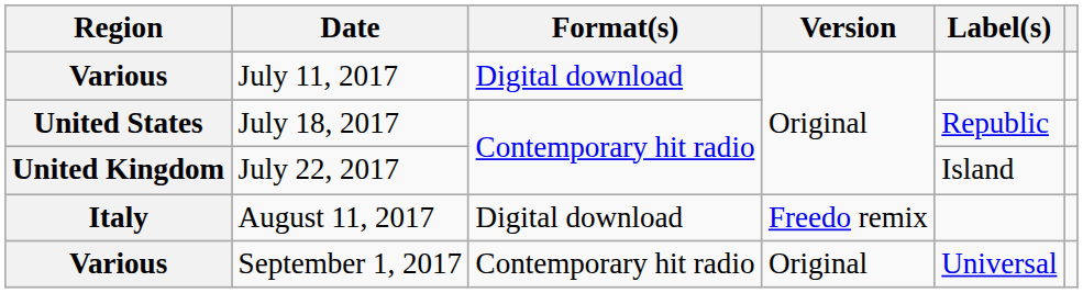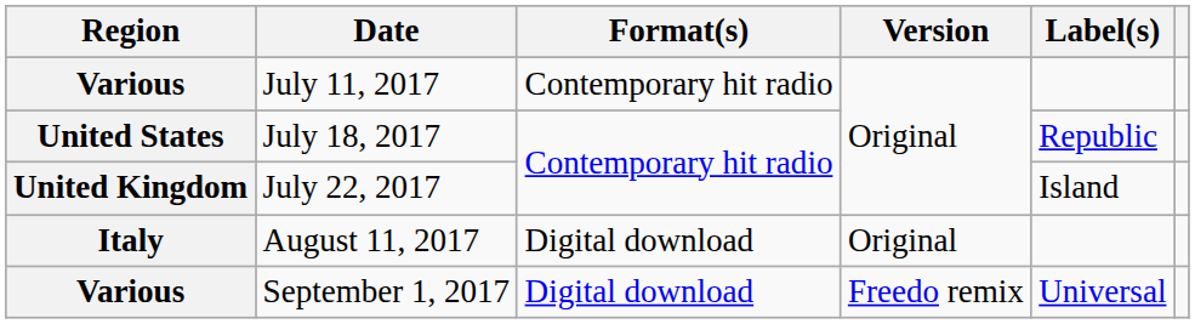July 11, 2017 | Format(s): Digital download -> Contemporary hit radio
August 11, 2017 | Version: Freedo remix -> Original
September 1, 2017 | Format(s): Contemporary hit radio -> Digital download
September 1, 2017 | Version: Original -> Freedo remix
